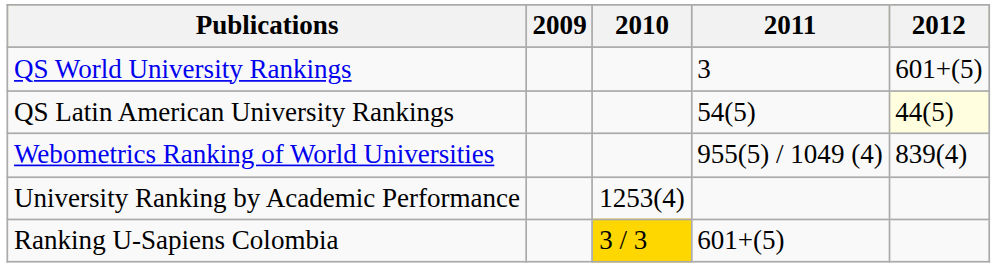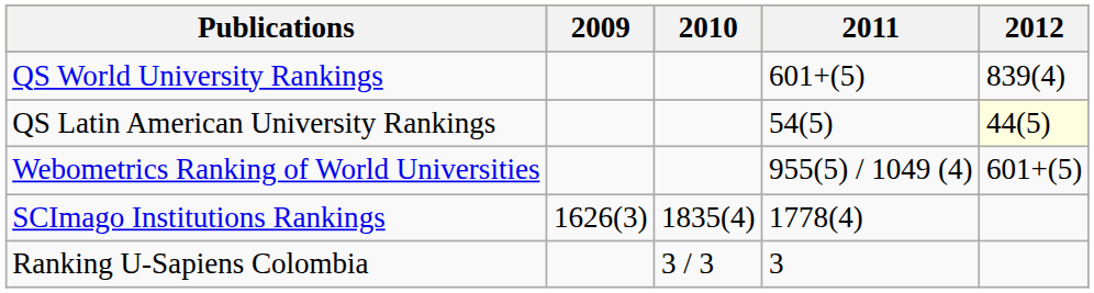QS World University Rankings | 2011: 3 -> 601+(5)
QS World University Rankings | 2012: 601+(5) -> 839(4)
Webometrics Ranking of World Universities | 2012: 839(4) -> 601+(5)
- row: University Ranking by Academic Performance | 1253(4)
+ row: SCImago Institutions Rankings | 1626(3) | 1835(4) | 1778(4)
Ranking U-Sapiens Colombia | 2010: gold background -> no background
Ranking U-Sapiens Colombia | 2011: 601+(5) -> 3
